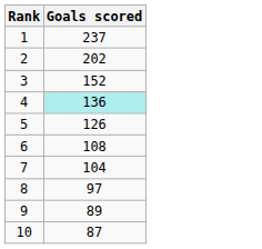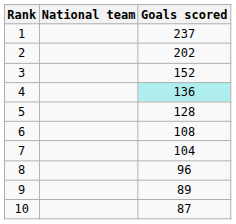+ column: National team
5 | Goals scored: 126 -> 128
8 | Goals scored: 97 -> 96
